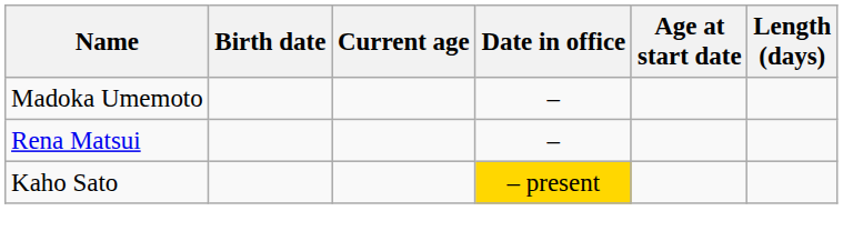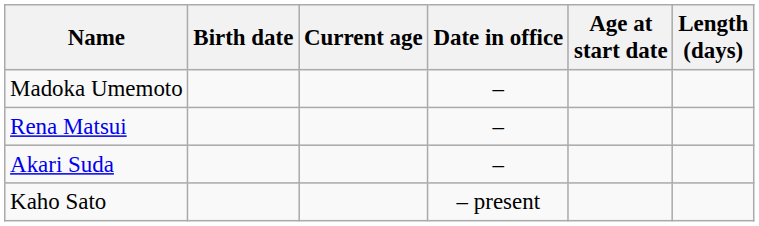+ row: Akari Suda | –
Kaho Sato | Date in office: gold background -> no background
